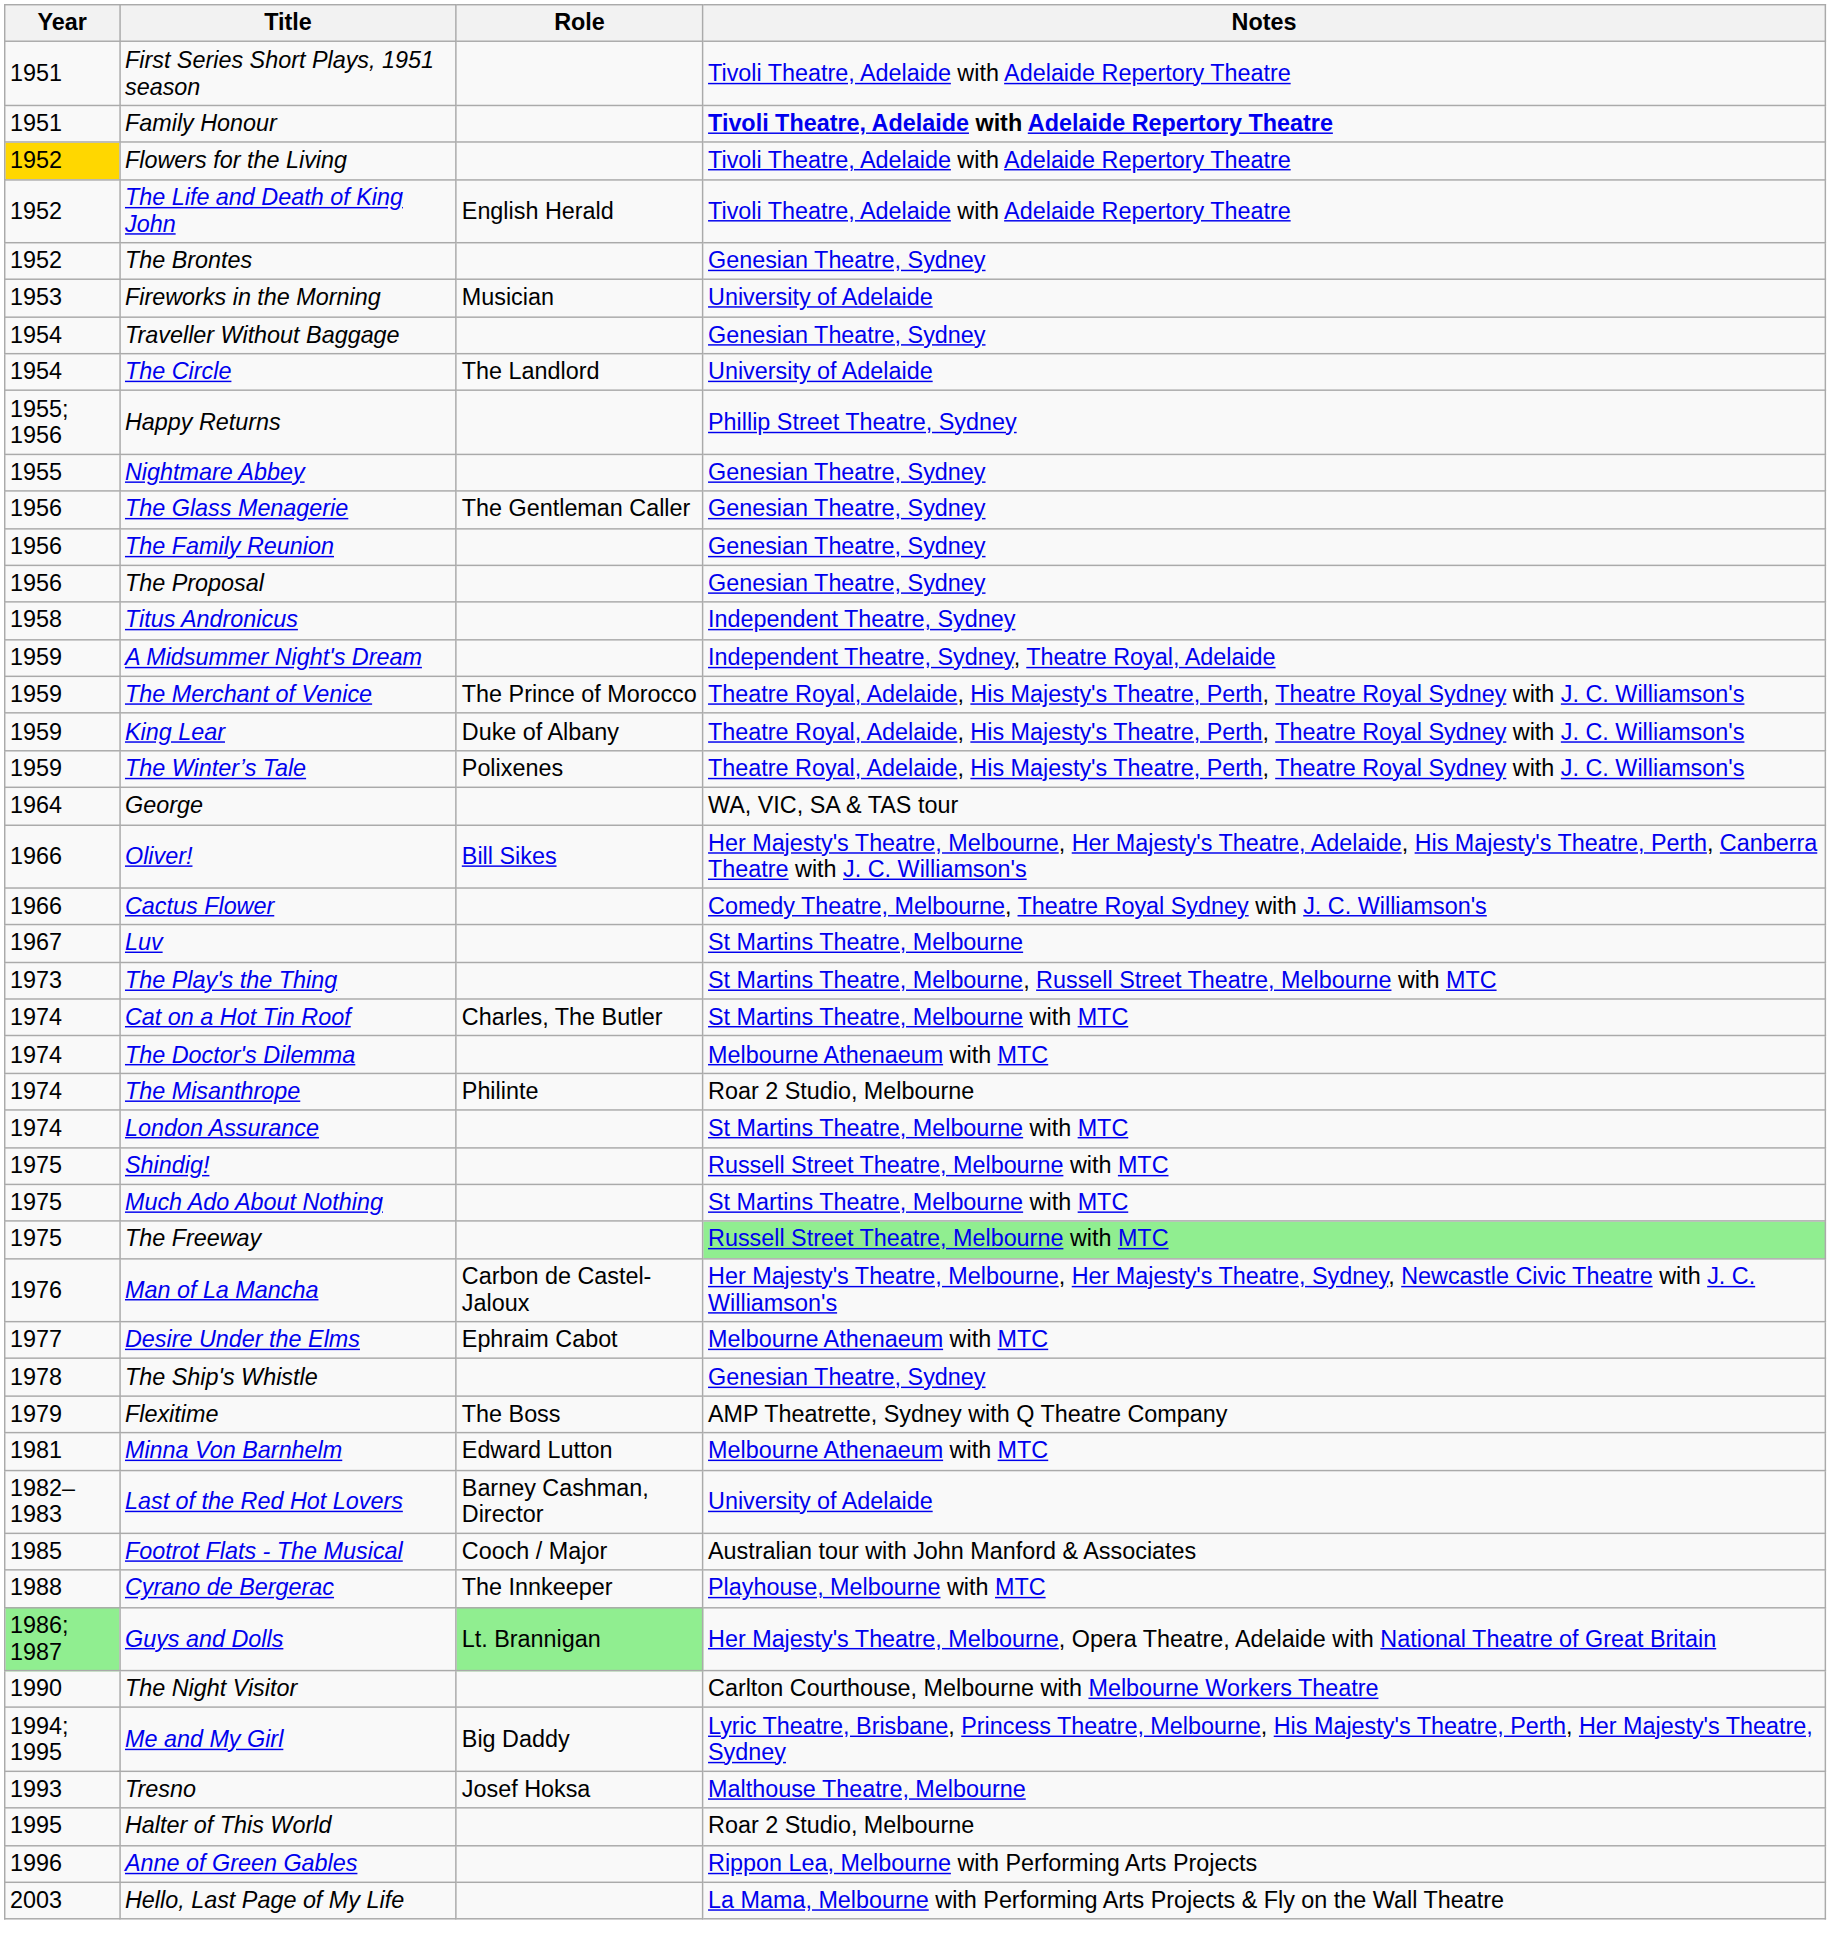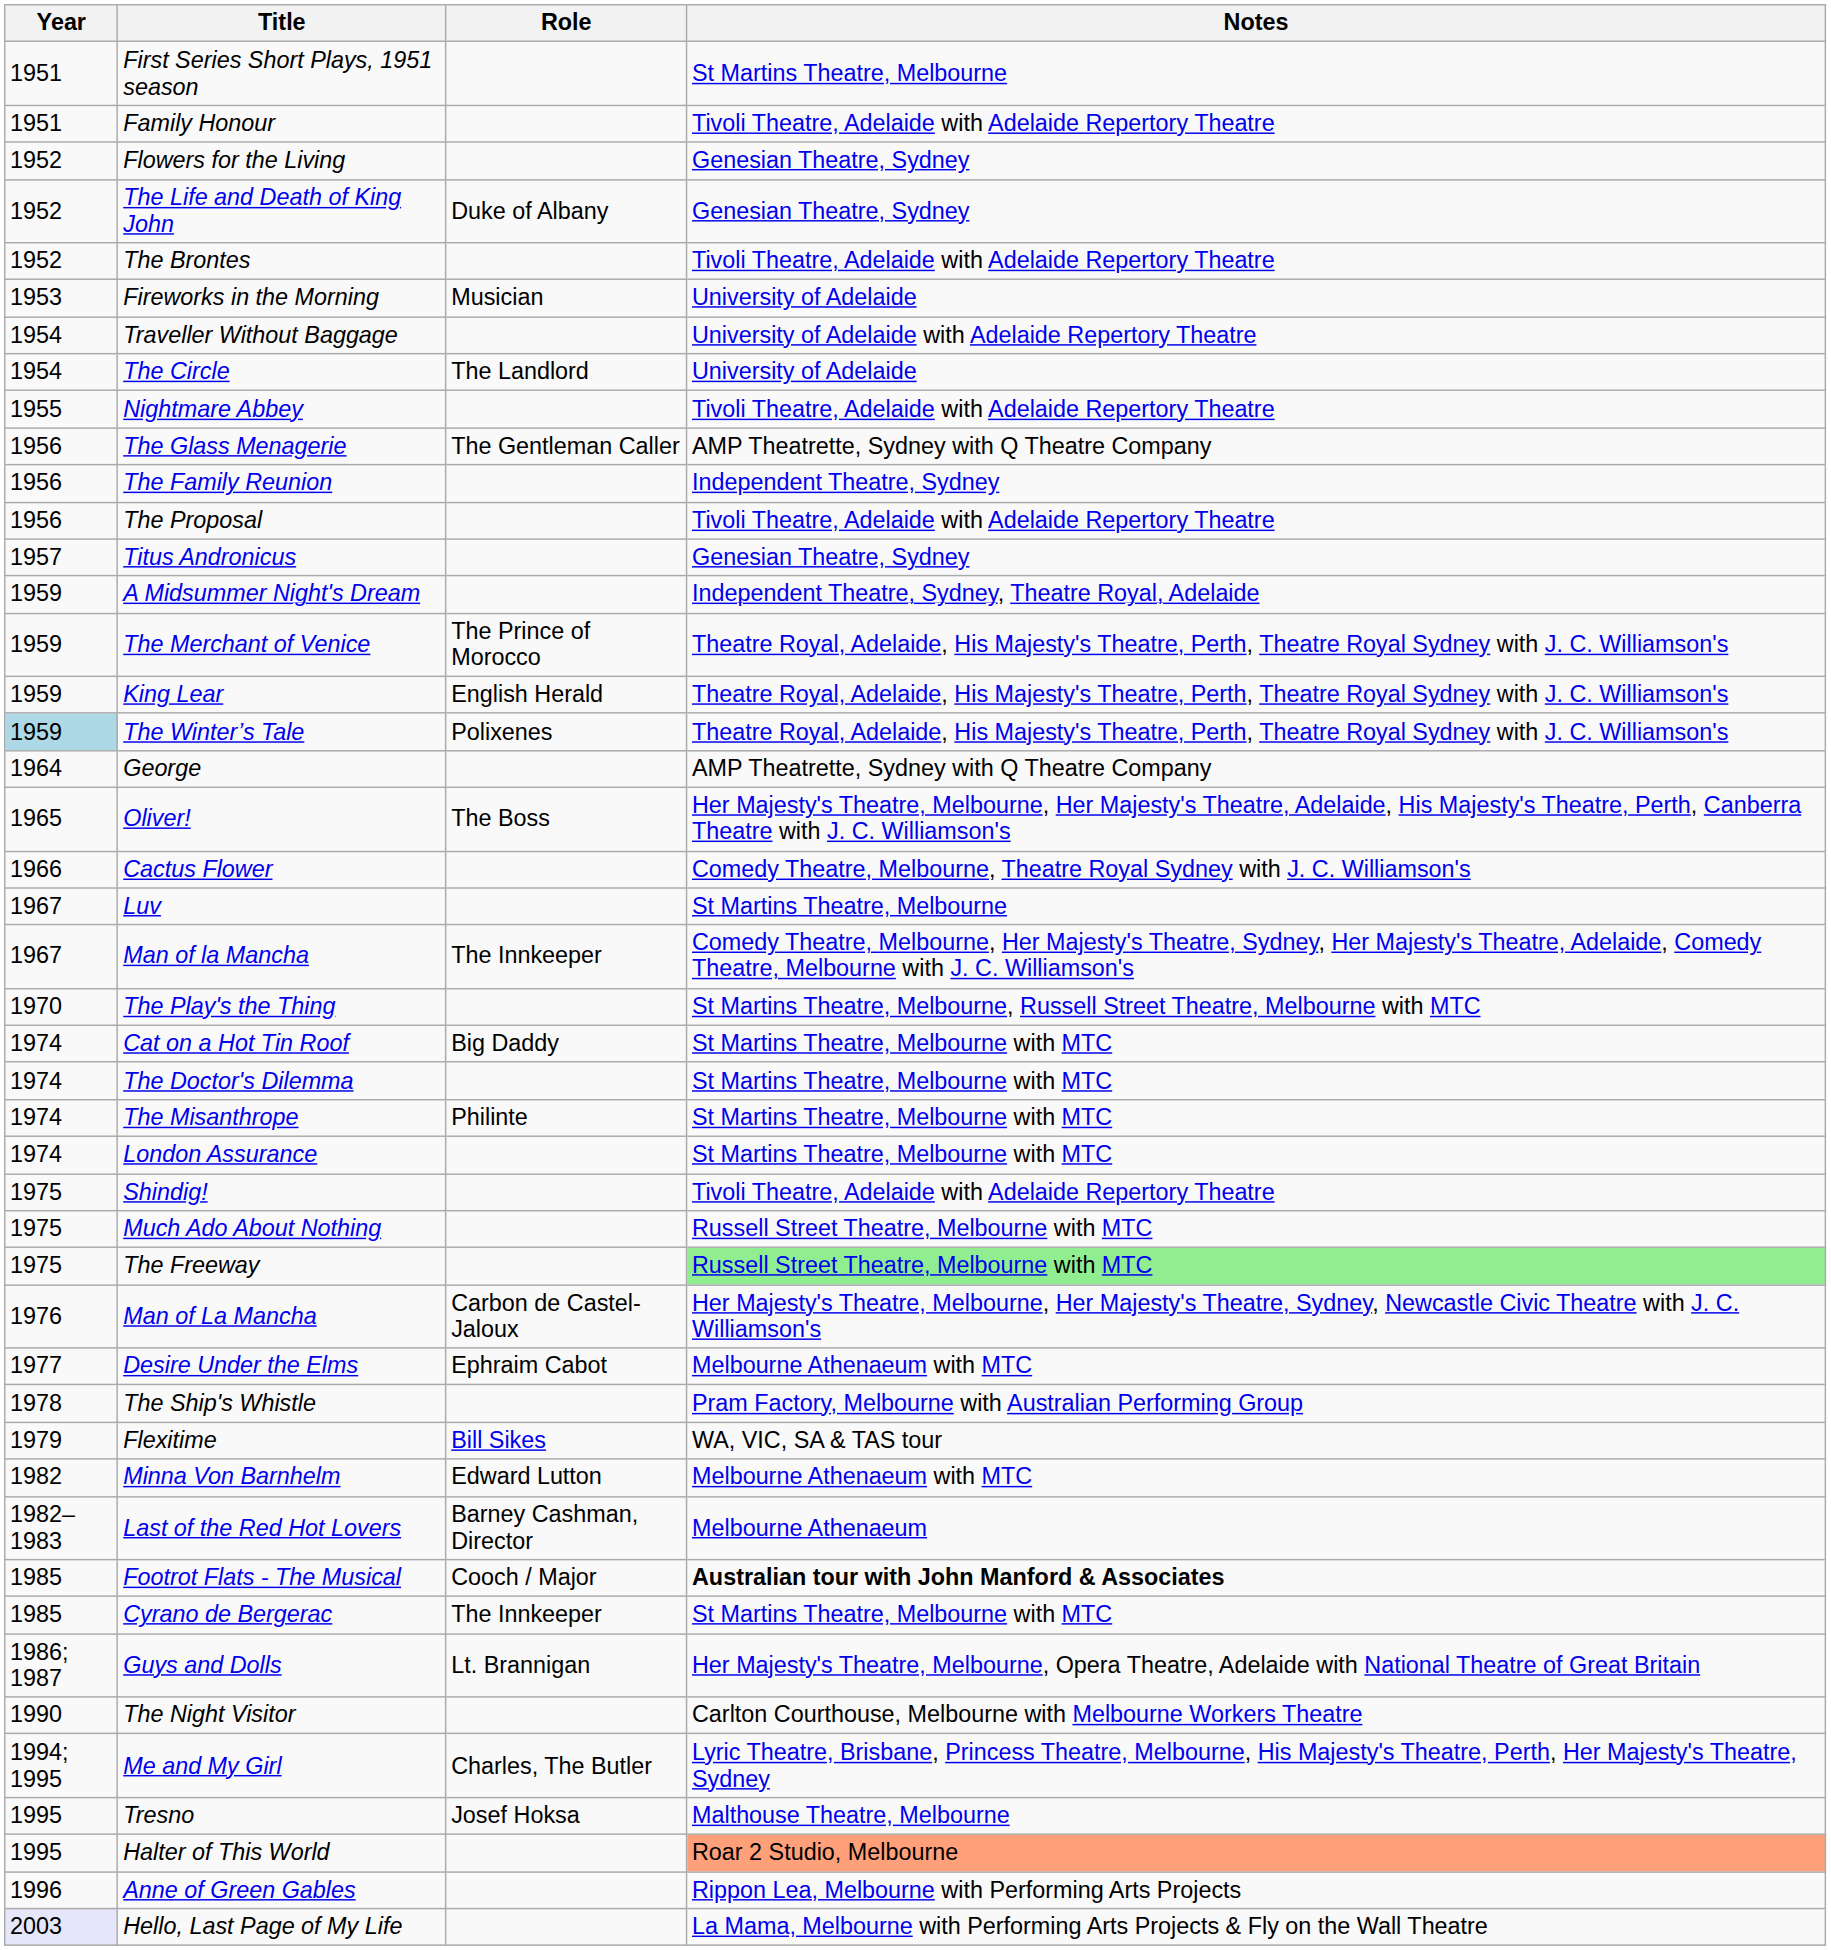First Series Short Plays, 1951 season | Notes: Tivoli Theatre, Adelaide with Adelaide Repertory Theatre -> St Martins Theatre, Melbourne
Family Honour | Notes: bold -> normal
Flowers for the Living | Year: gold background -> no background
Flowers for the Living | Notes: Tivoli Theatre, Adelaide with Adelaide Repertory Theatre -> Genesian Theatre, Sydney
The Life and Death of King John | Role: English Herald -> Duke of Albany
The Life and Death of King John | Notes: Tivoli Theatre, Adelaide with Adelaide Repertory Theatre -> Genesian Theatre, Sydney
The Brontes | Notes: Genesian Theatre, Sydney -> Tivoli Theatre, Adelaide with Adelaide Repertory Theatre
Traveller Without Baggage | Notes: Genesian Theatre, Sydney -> University of Adelaide with Adelaide Repertory Theatre
- row: 1955; 1956 | Happy Returns | Phillip Street Theatre, Sydney
Nightmare Abbey | Notes: Genesian Theatre, Sydney -> Tivoli Theatre, Adelaide with Adelaide Repertory Theatre
The Glass Menagerie | Notes: Genesian Theatre, Sydney -> AMP Theatrette, Sydney with Q Theatre Company
The Family Reunion | Notes: Genesian Theatre, Sydney -> Independent Theatre, Sydney
The Proposal | Notes: Genesian Theatre, Sydney -> Tivoli Theatre, Adelaide with Adelaide Repertory Theatre
Titus Andronicus | Year: 1958 -> 1957
Titus Andronicus | Notes: Independent Theatre, Sydney -> Genesian Theatre, Sydney
King Lear | Role: Duke of Albany -> English Herald
The Winter’s Tale | Year: no background -> lightblue background
George | Notes: WA, VIC, SA & TAS tour -> AMP Theatrette, Sydney with Q Theatre Company
Oliver! | Year: 1966 -> 1965
Oliver! | Role: Bill Sikes -> The Boss
+ row: 1967 | Man of la Mancha | The Innkeeper | Comedy Theatre, Melbourne, Her Majesty's Theatre, Sydney, Her Majesty's Theatre, Adelaide, Comedy Theatre, Melbourne with J. C. Williamson's
The Play's the Thing | Year: 1973 -> 1970
Cat on a Hot Tin Roof | Role: Charles, The Butler -> Big Daddy
The Doctor's Dilemma | Notes: Melbourne Athenaeum with MTC -> St Martins Theatre, Melbourne with MTC
The Misanthrope | Notes: Roar 2 Studio, Melbourne -> St Martins Theatre, Melbourne with MTC
Shindig! | Notes: Russell Street Theatre, Melbourne with MTC -> Tivoli Theatre, Adelaide with Adelaide Repertory Theatre
Much Ado About Nothing | Notes: St Martins Theatre, Melbourne with MTC -> Russell Street Theatre, Melbourne with MTC
The Ship's Whistle | Notes: Genesian Theatre, Sydney -> Pram Factory, Melbourne with Australian Performing Group
Flexitime | Role: The Boss -> Bill Sikes
Flexitime | Notes: AMP Theatrette, Sydney with Q Theatre Company -> WA, VIC, SA & TAS tour
Minna Von Barnhelm | Year: 1981 -> 1982
Last of the Red Hot Lovers | Notes: University of Adelaide -> Melbourne Athenaeum
Footrot Flats - The Musical | Notes: normal -> bold
Cyrano de Bergerac | Year: 1988 -> 1985
Cyrano de Bergerac | Notes: Playhouse, Melbourne with MTC -> St Martins Theatre, Melbourne with MTC
Guys and Dolls | Year: lightgreen background -> no background
Guys and Dolls | Role: lightgreen background -> no background
Me and My Girl | Role: Big Daddy -> Charles, The Butler
Tresno | Year: 1993 -> 1995
Halter of This World | Notes: no background -> lightsalmon background
Hello, Last Page of My Life | Year: no background -> lavender background
